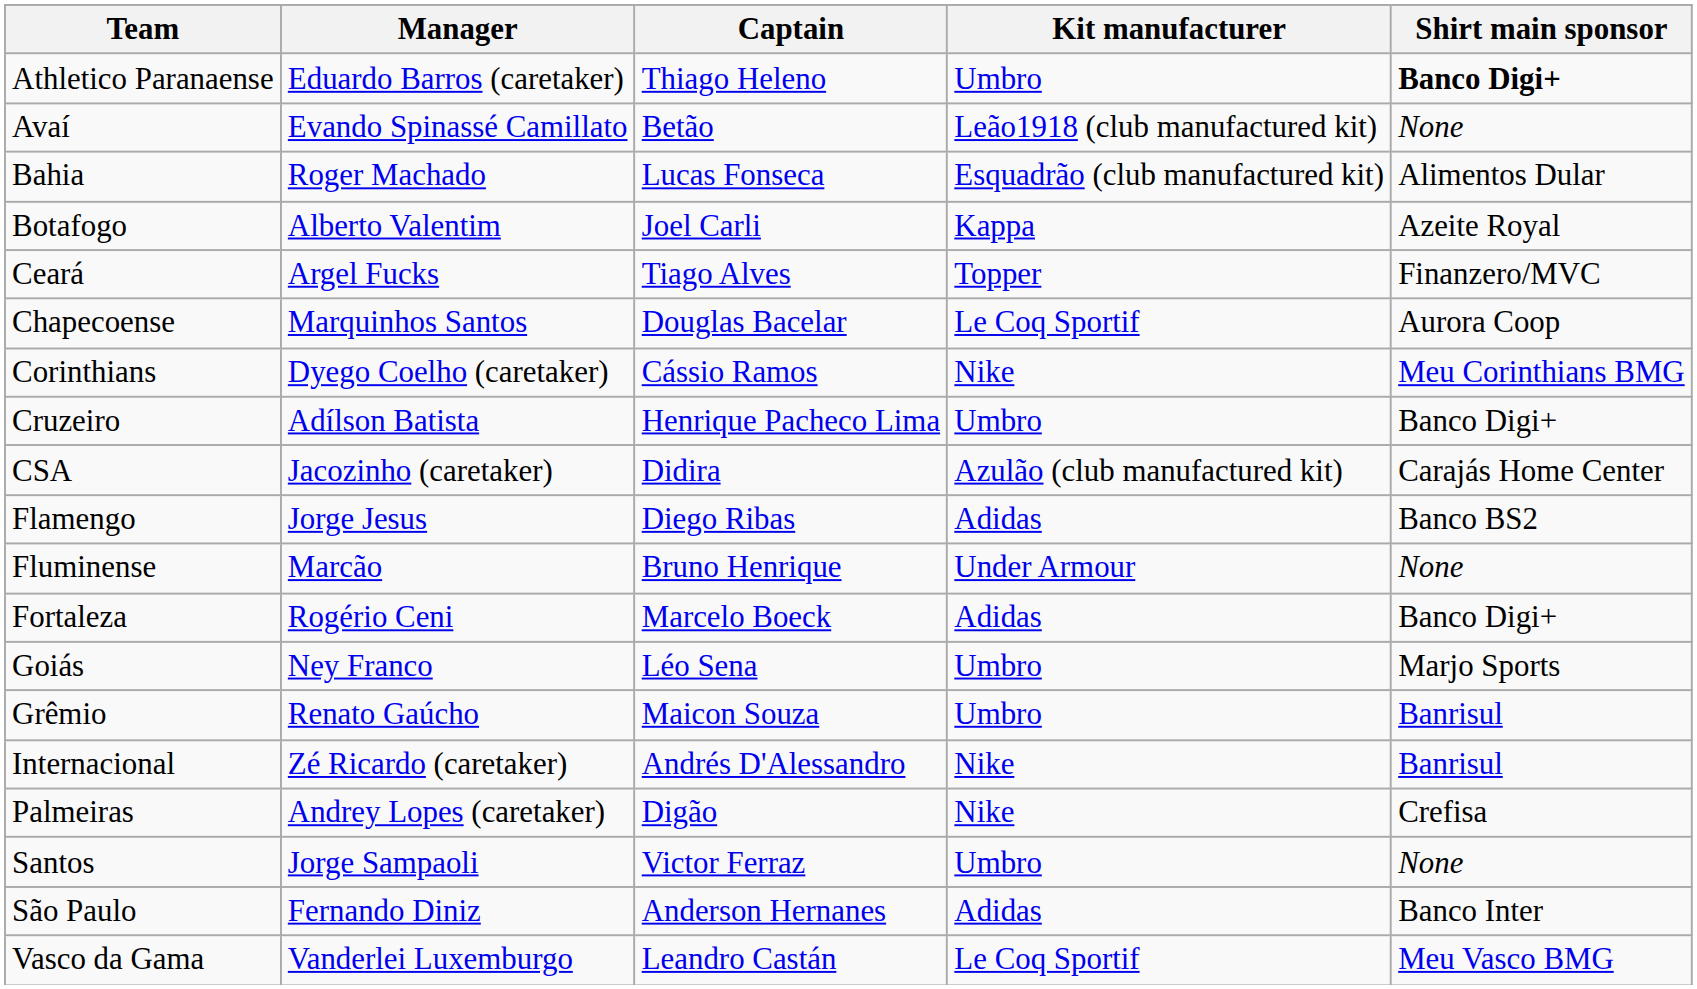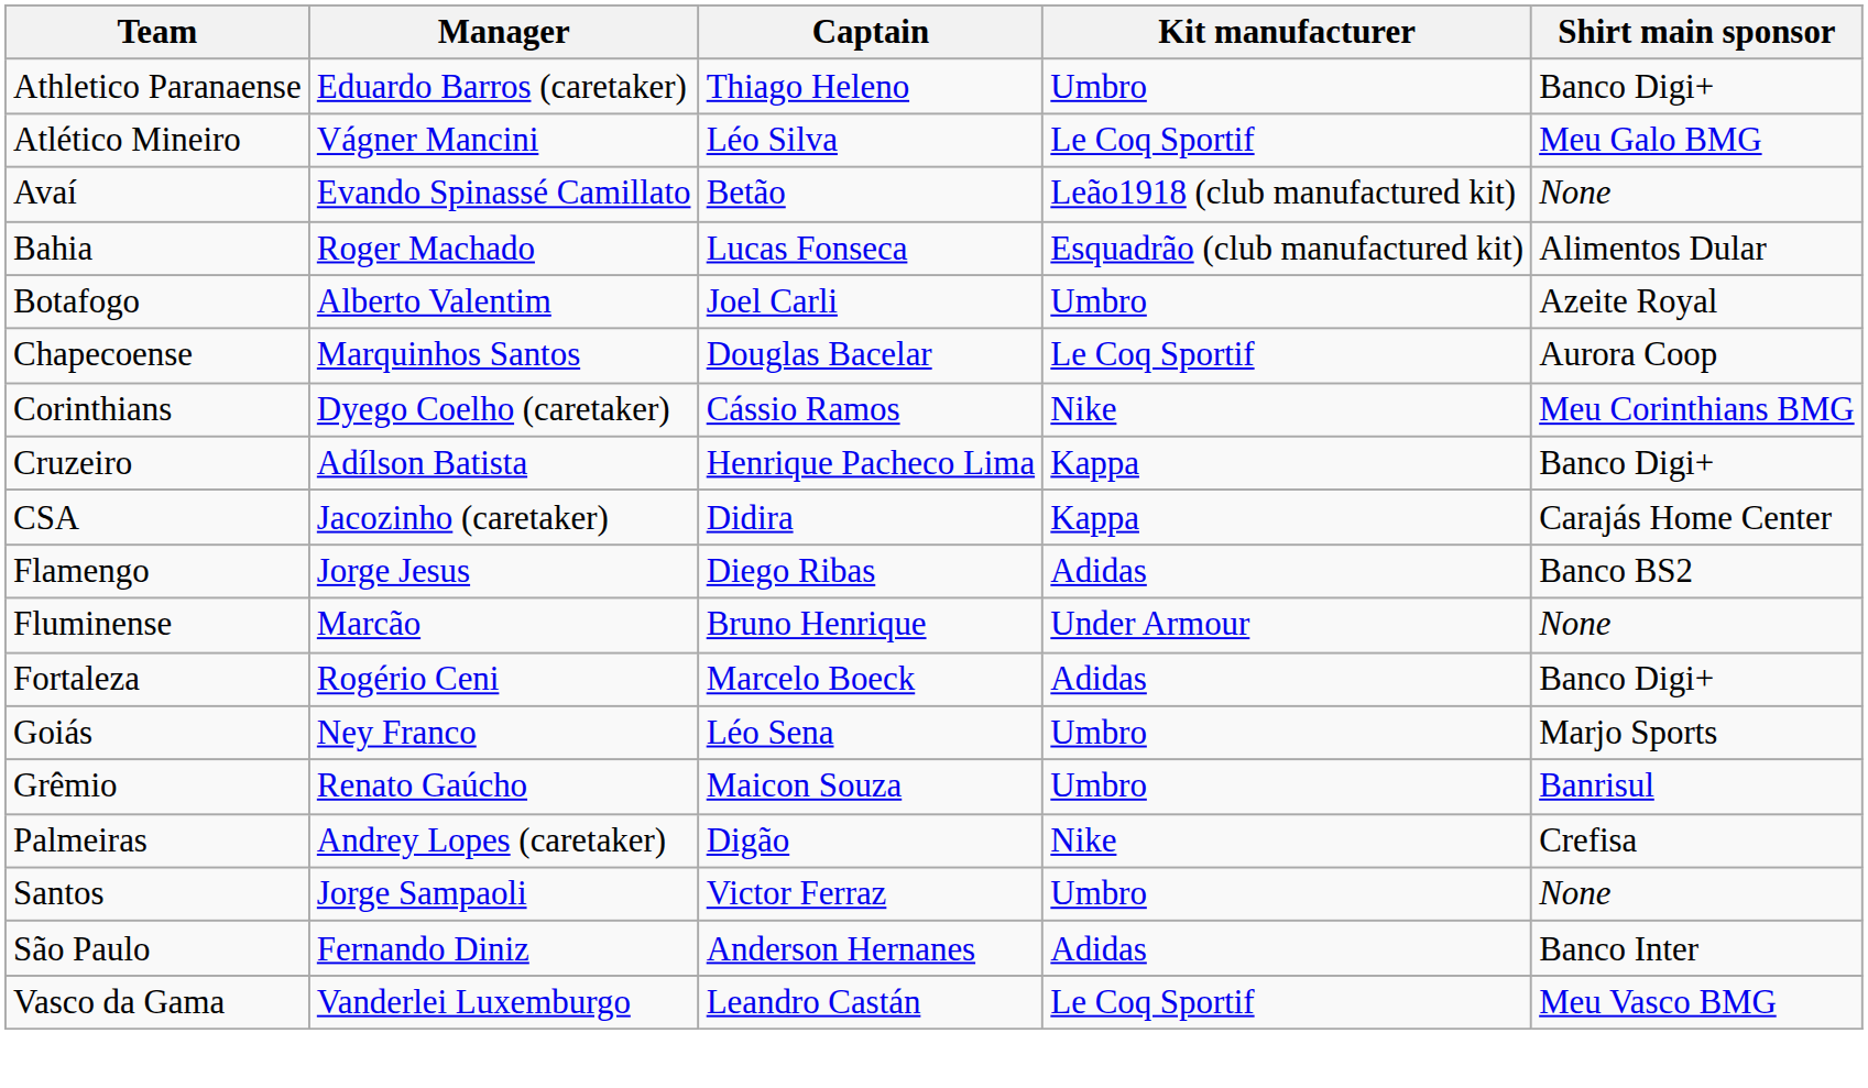Athletico Paranaense | Shirt main sponsor: bold -> normal
+ row: Atlético Mineiro | Vágner Mancini | Léo Silva | Le Coq Sportif | Meu Galo BMG
Botafogo | Kit manufacturer: Kappa -> Umbro
- row: Ceará | Argel Fucks | Tiago Alves | Topper | Finanzero/MVC
Cruzeiro | Kit manufacturer: Umbro -> Kappa
CSA | Kit manufacturer: Azulão (club manufactured kit) -> Kappa
- row: Internacional | Zé Ricardo (caretaker) | Andrés D'Alessandro | Nike | Banrisul
